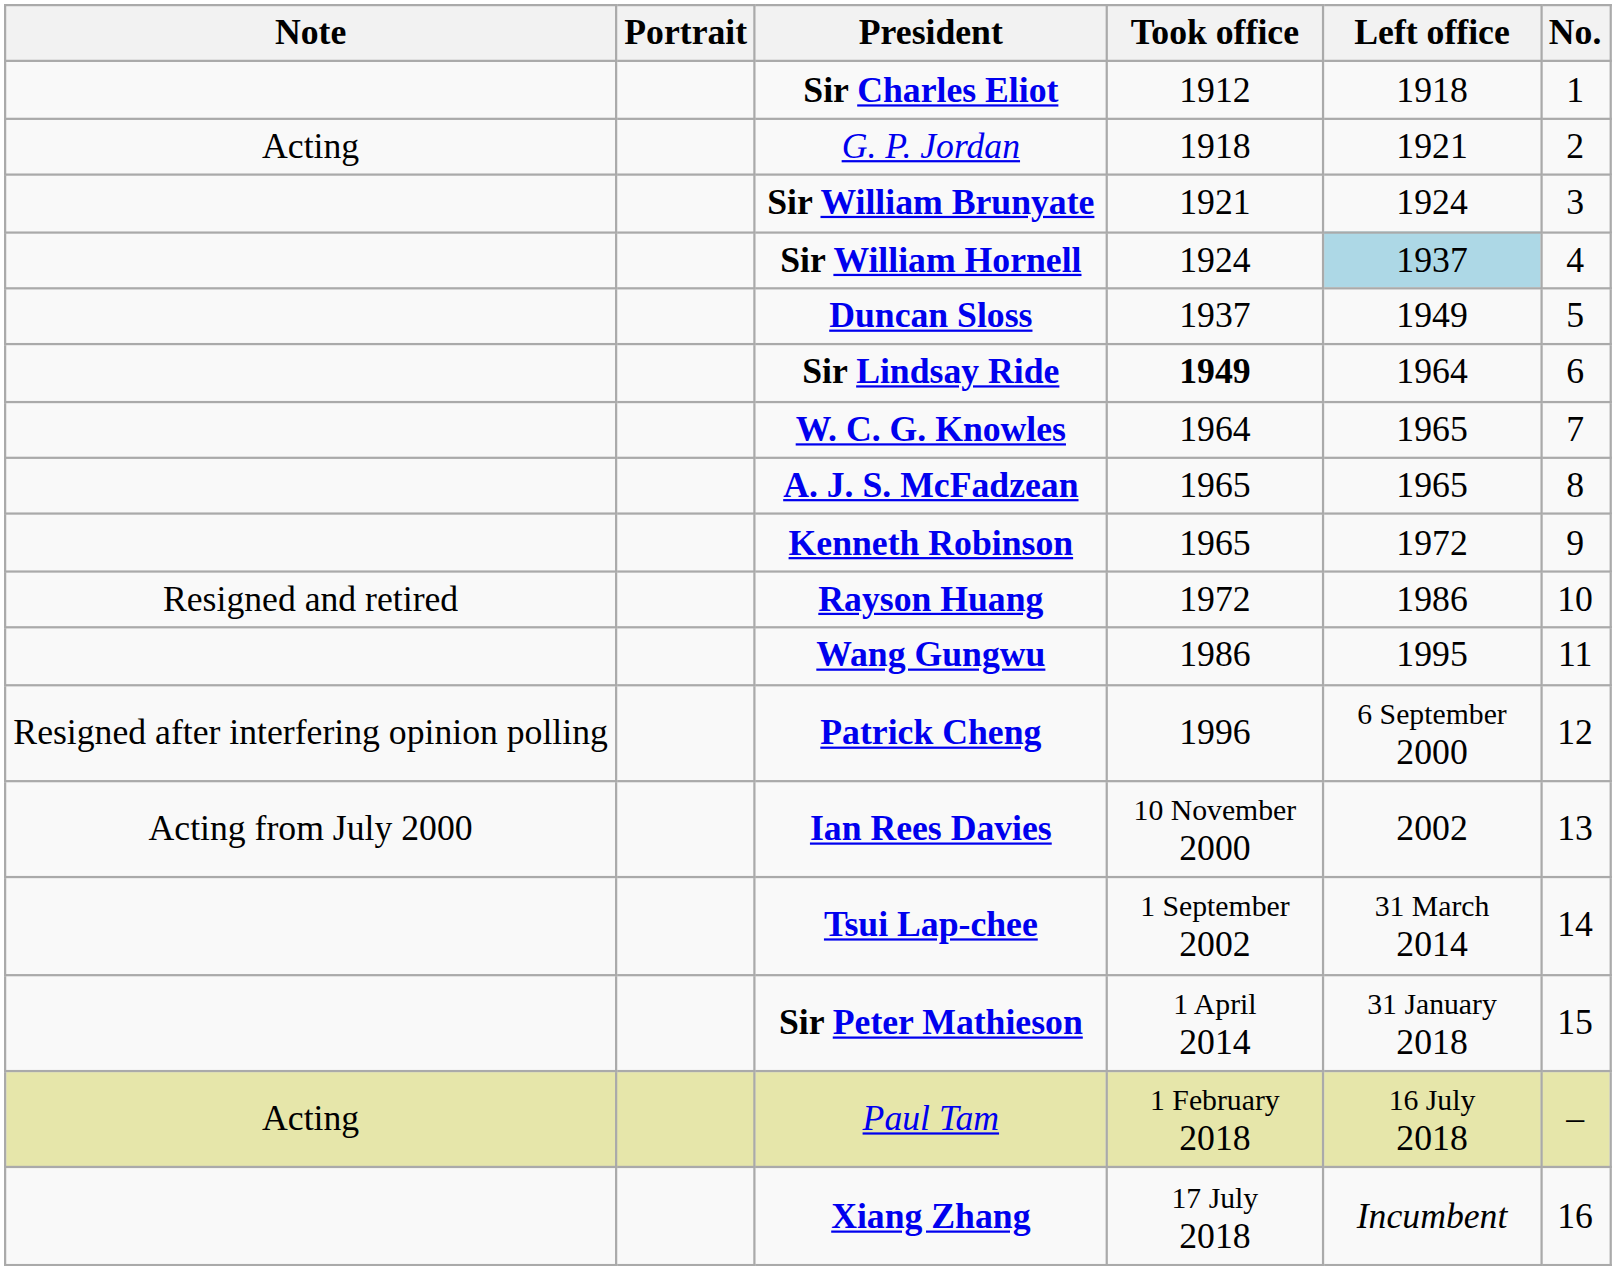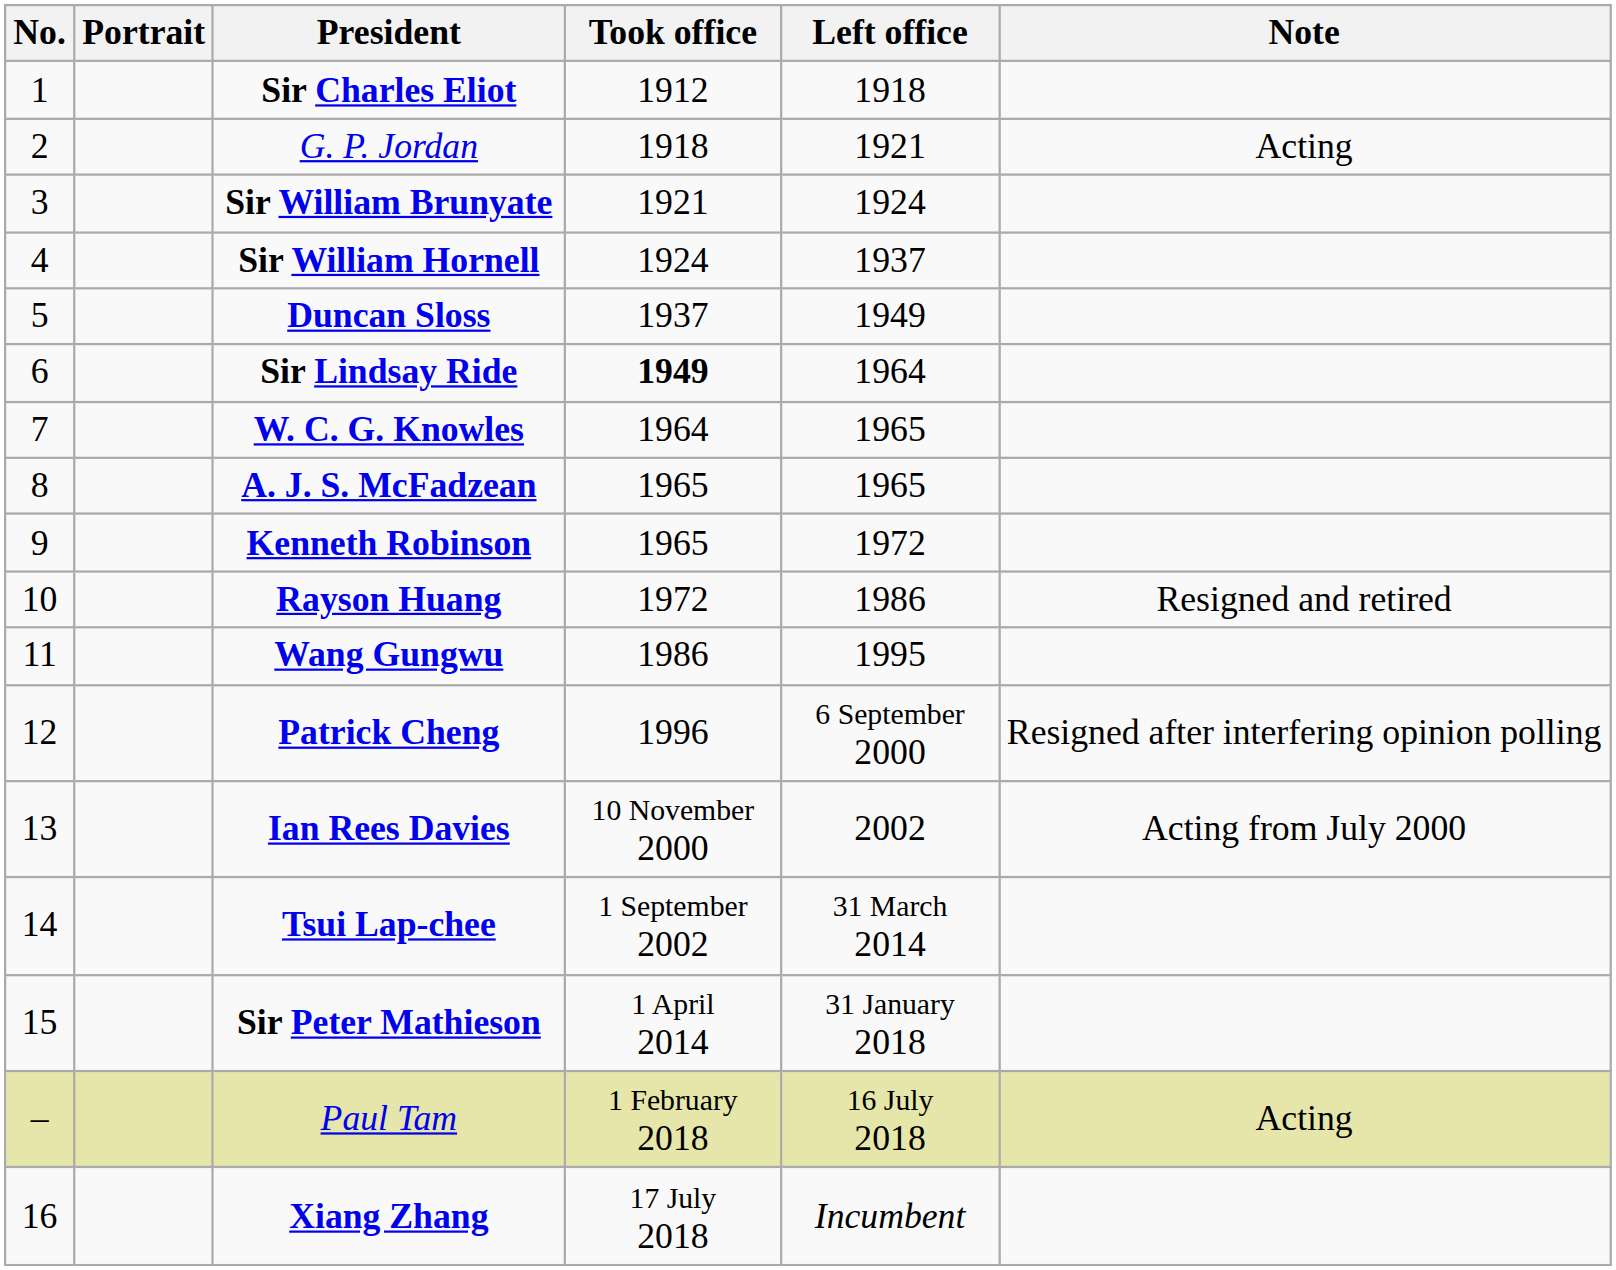columns swapped: No. <-> Note
Sir William Hornell | Left office: lightblue background -> no background
